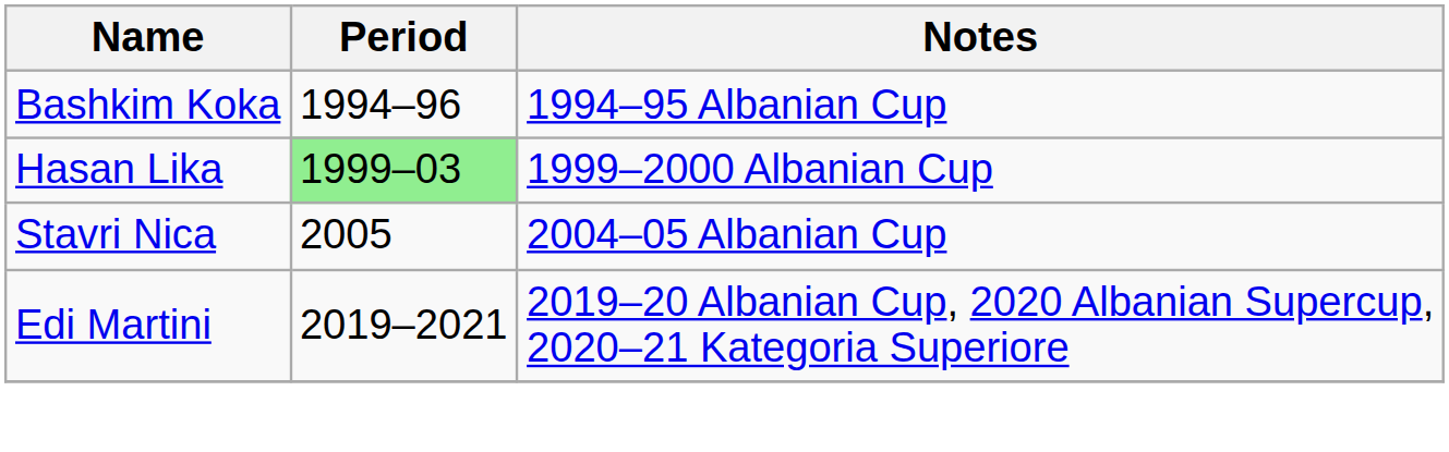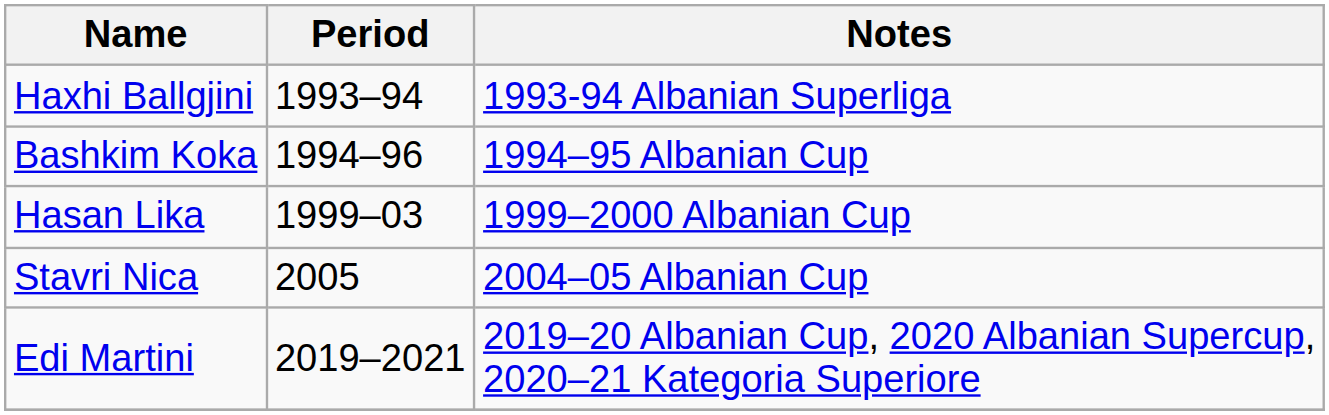+ row: Haxhi Ballgjini | 1993–94 | 1993-94 Albanian Superliga
Hasan Lika | Period: lightgreen background -> no background
